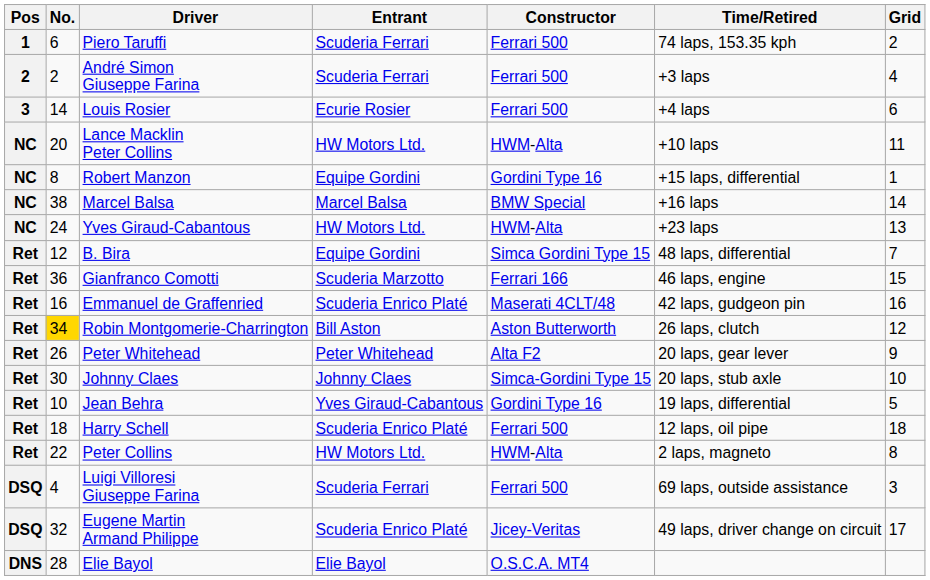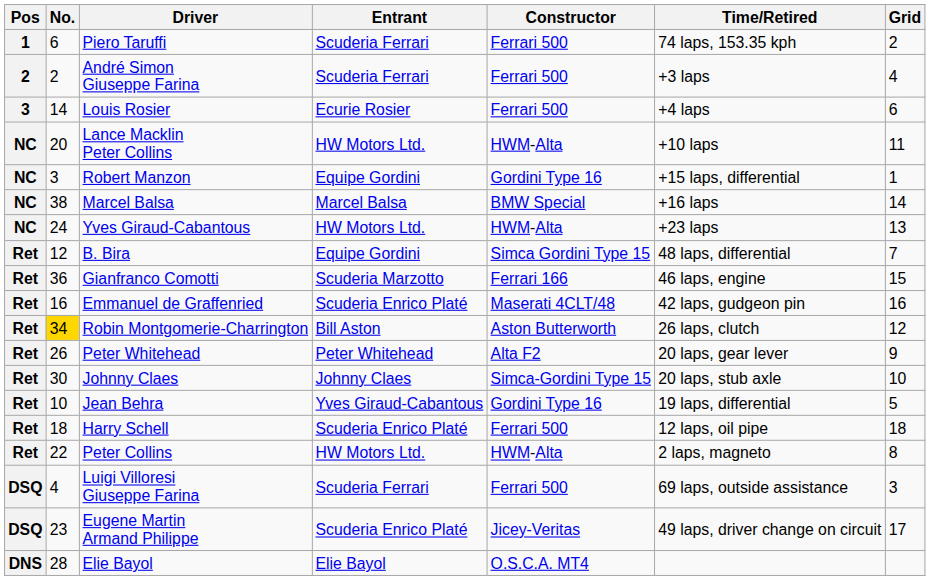Robert Manzon | No.: 8 -> 3
Eugene Martin Armand Philippe | No.: 32 -> 23
